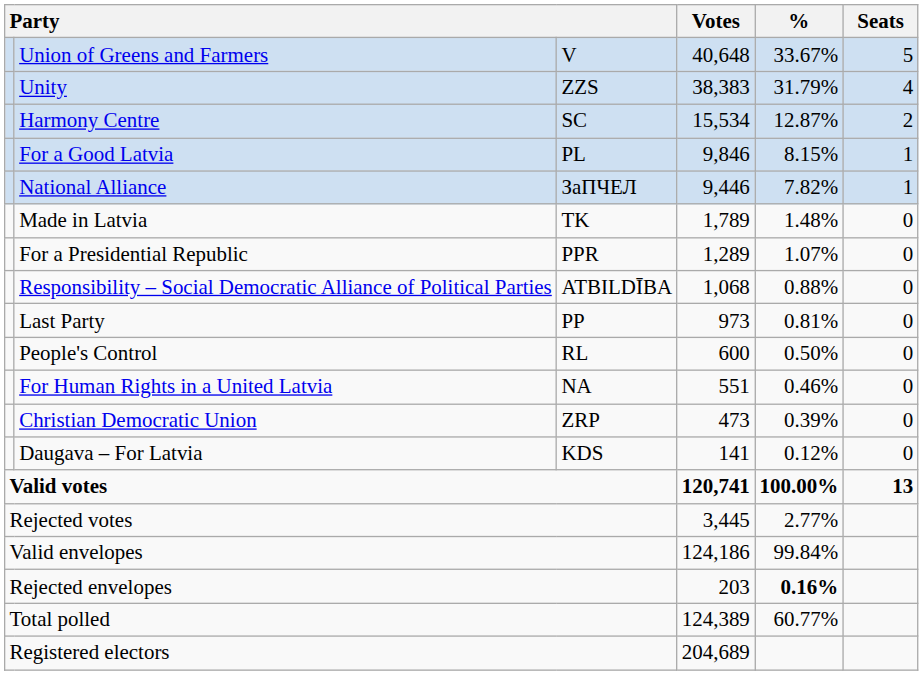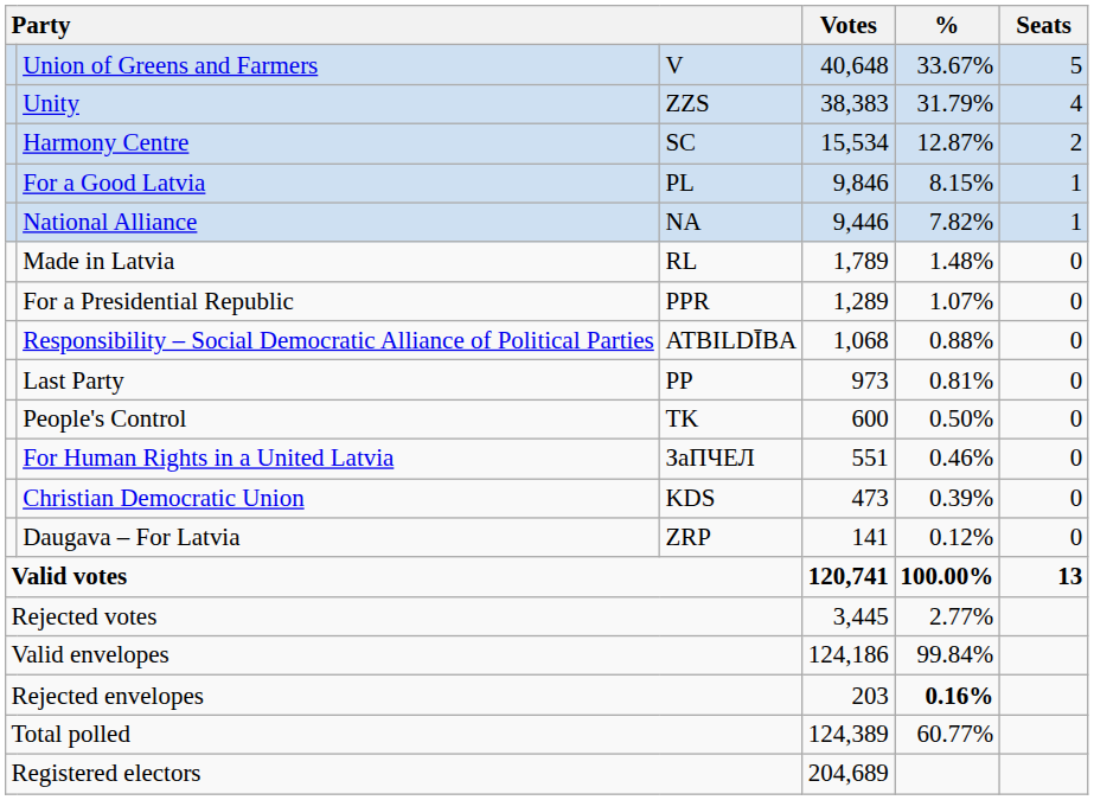National Alliance | column 3: ЗаПЧЕЛ -> NA
Made in Latvia | column 3: TK -> RL
People's Control | column 3: RL -> TK
For Human Rights in a United Latvia | column 3: NA -> ЗаПЧЕЛ
Christian Democratic Union | column 3: ZRP -> KDS
Daugava – For Latvia | column 3: KDS -> ZRP
